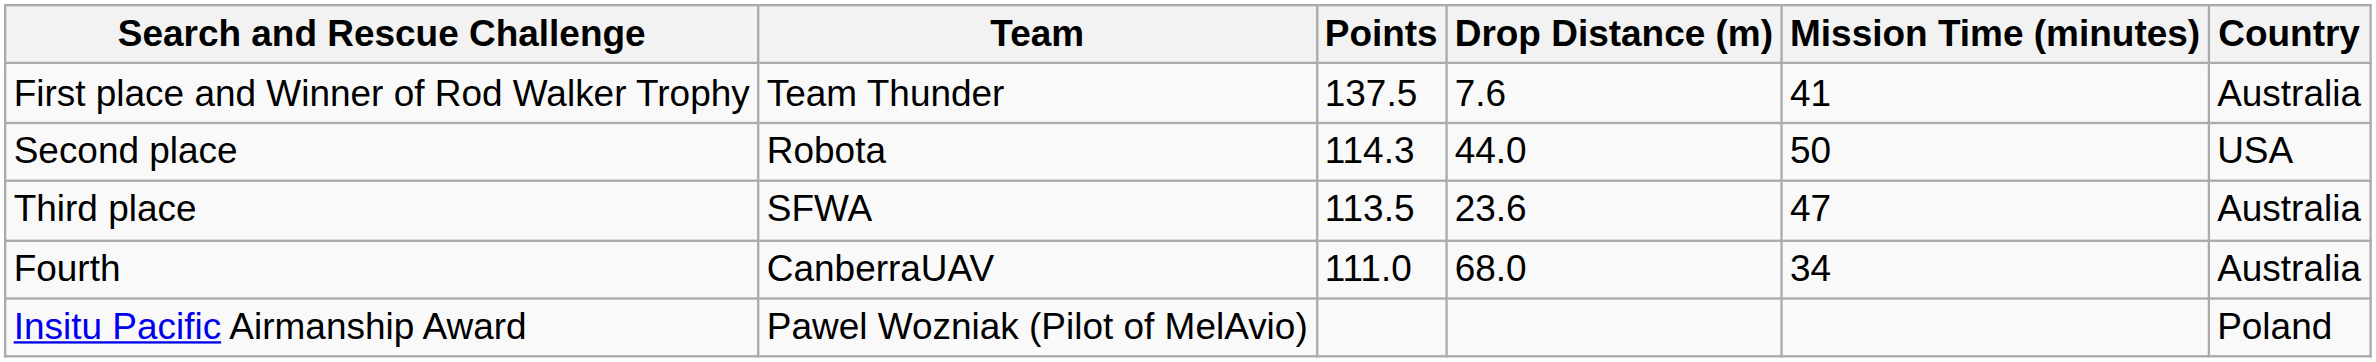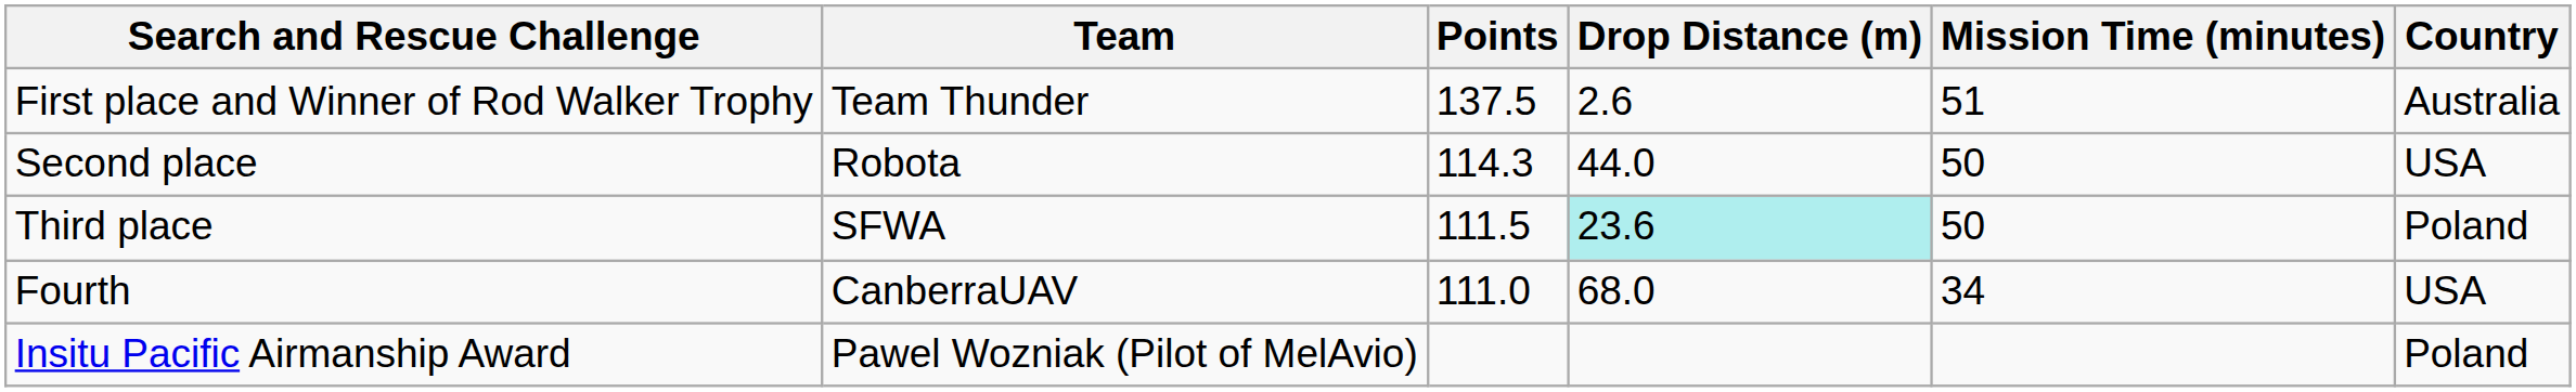First place and Winner of Rod Walker Trophy | Drop Distance (m): 7.6 -> 2.6
First place and Winner of Rod Walker Trophy | Mission Time (minutes): 41 -> 51
Third place | Points: 113.5 -> 111.5
Third place | Drop Distance (m): no background -> paleturquoise background
Third place | Mission Time (minutes): 47 -> 50
Third place | Country: Australia -> Poland
Fourth | Country: Australia -> USA
